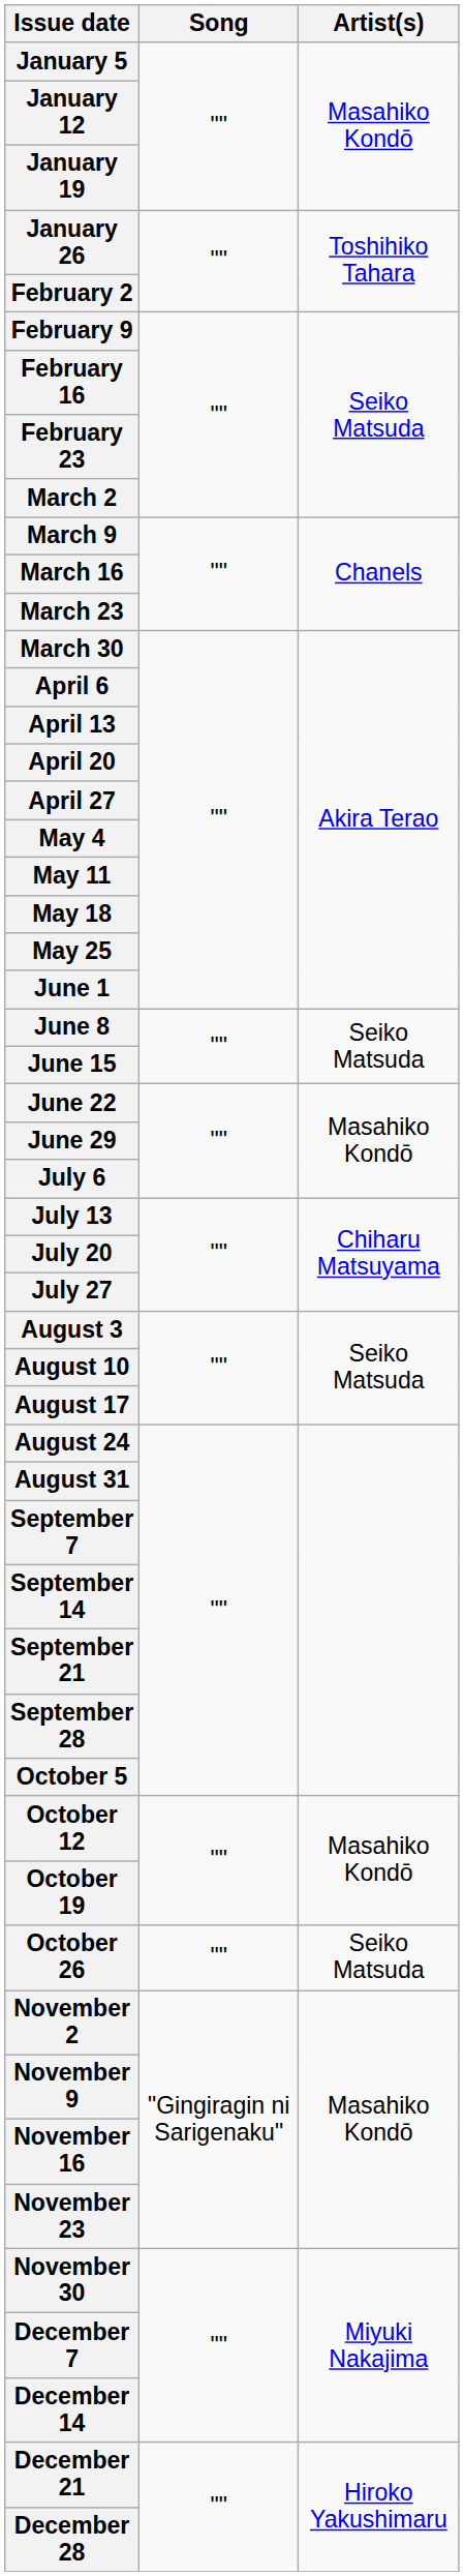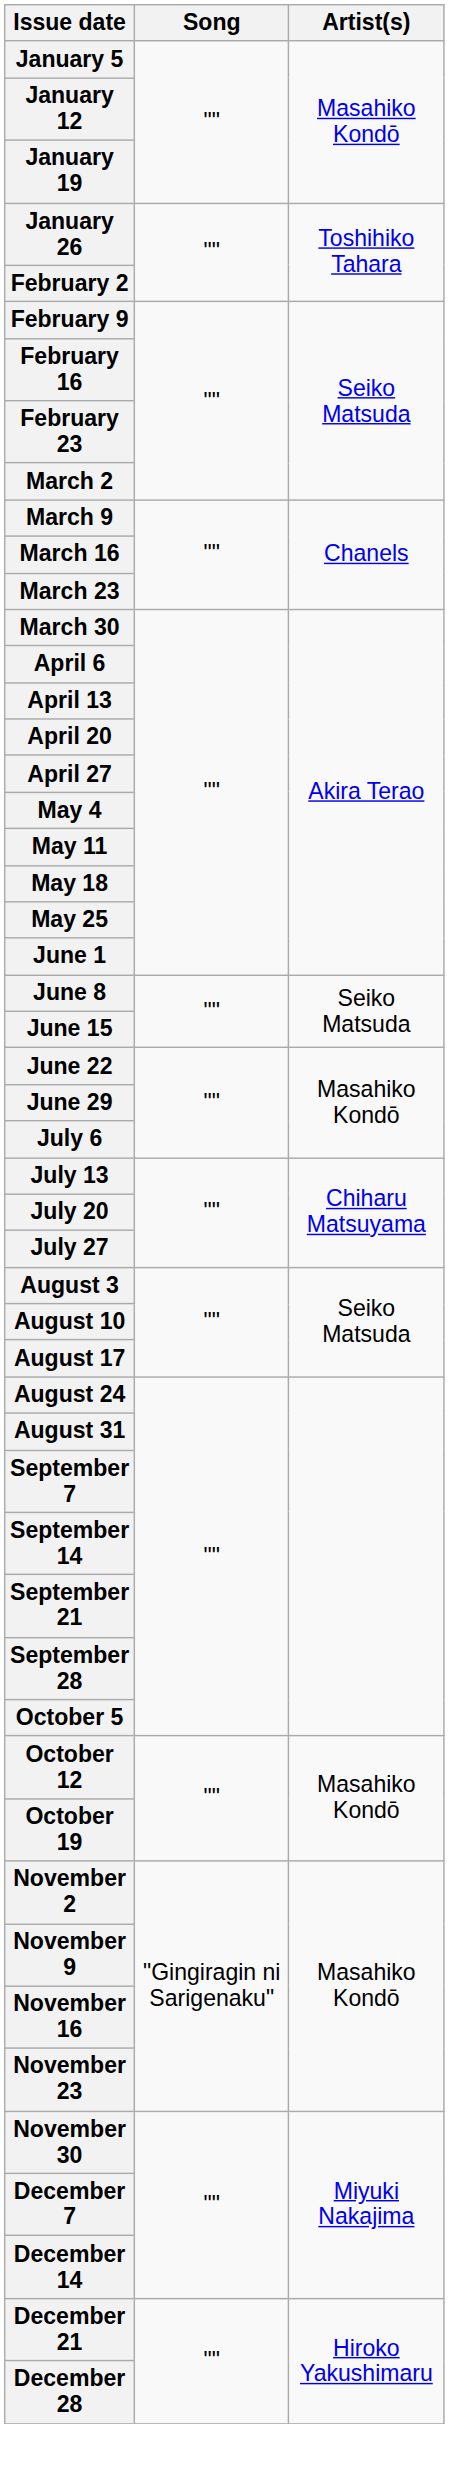- row: October 26 | "" | Seiko Matsuda
